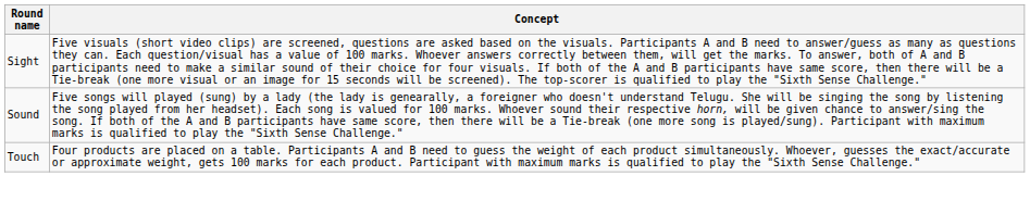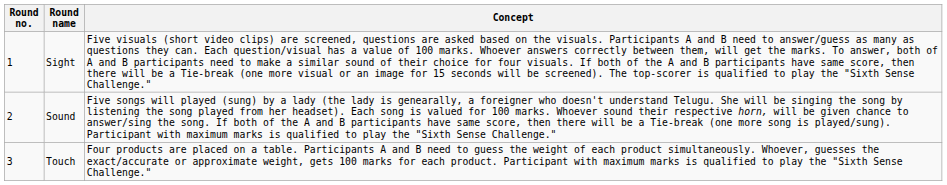+ column: Round no. | 1 | 2 | 3
